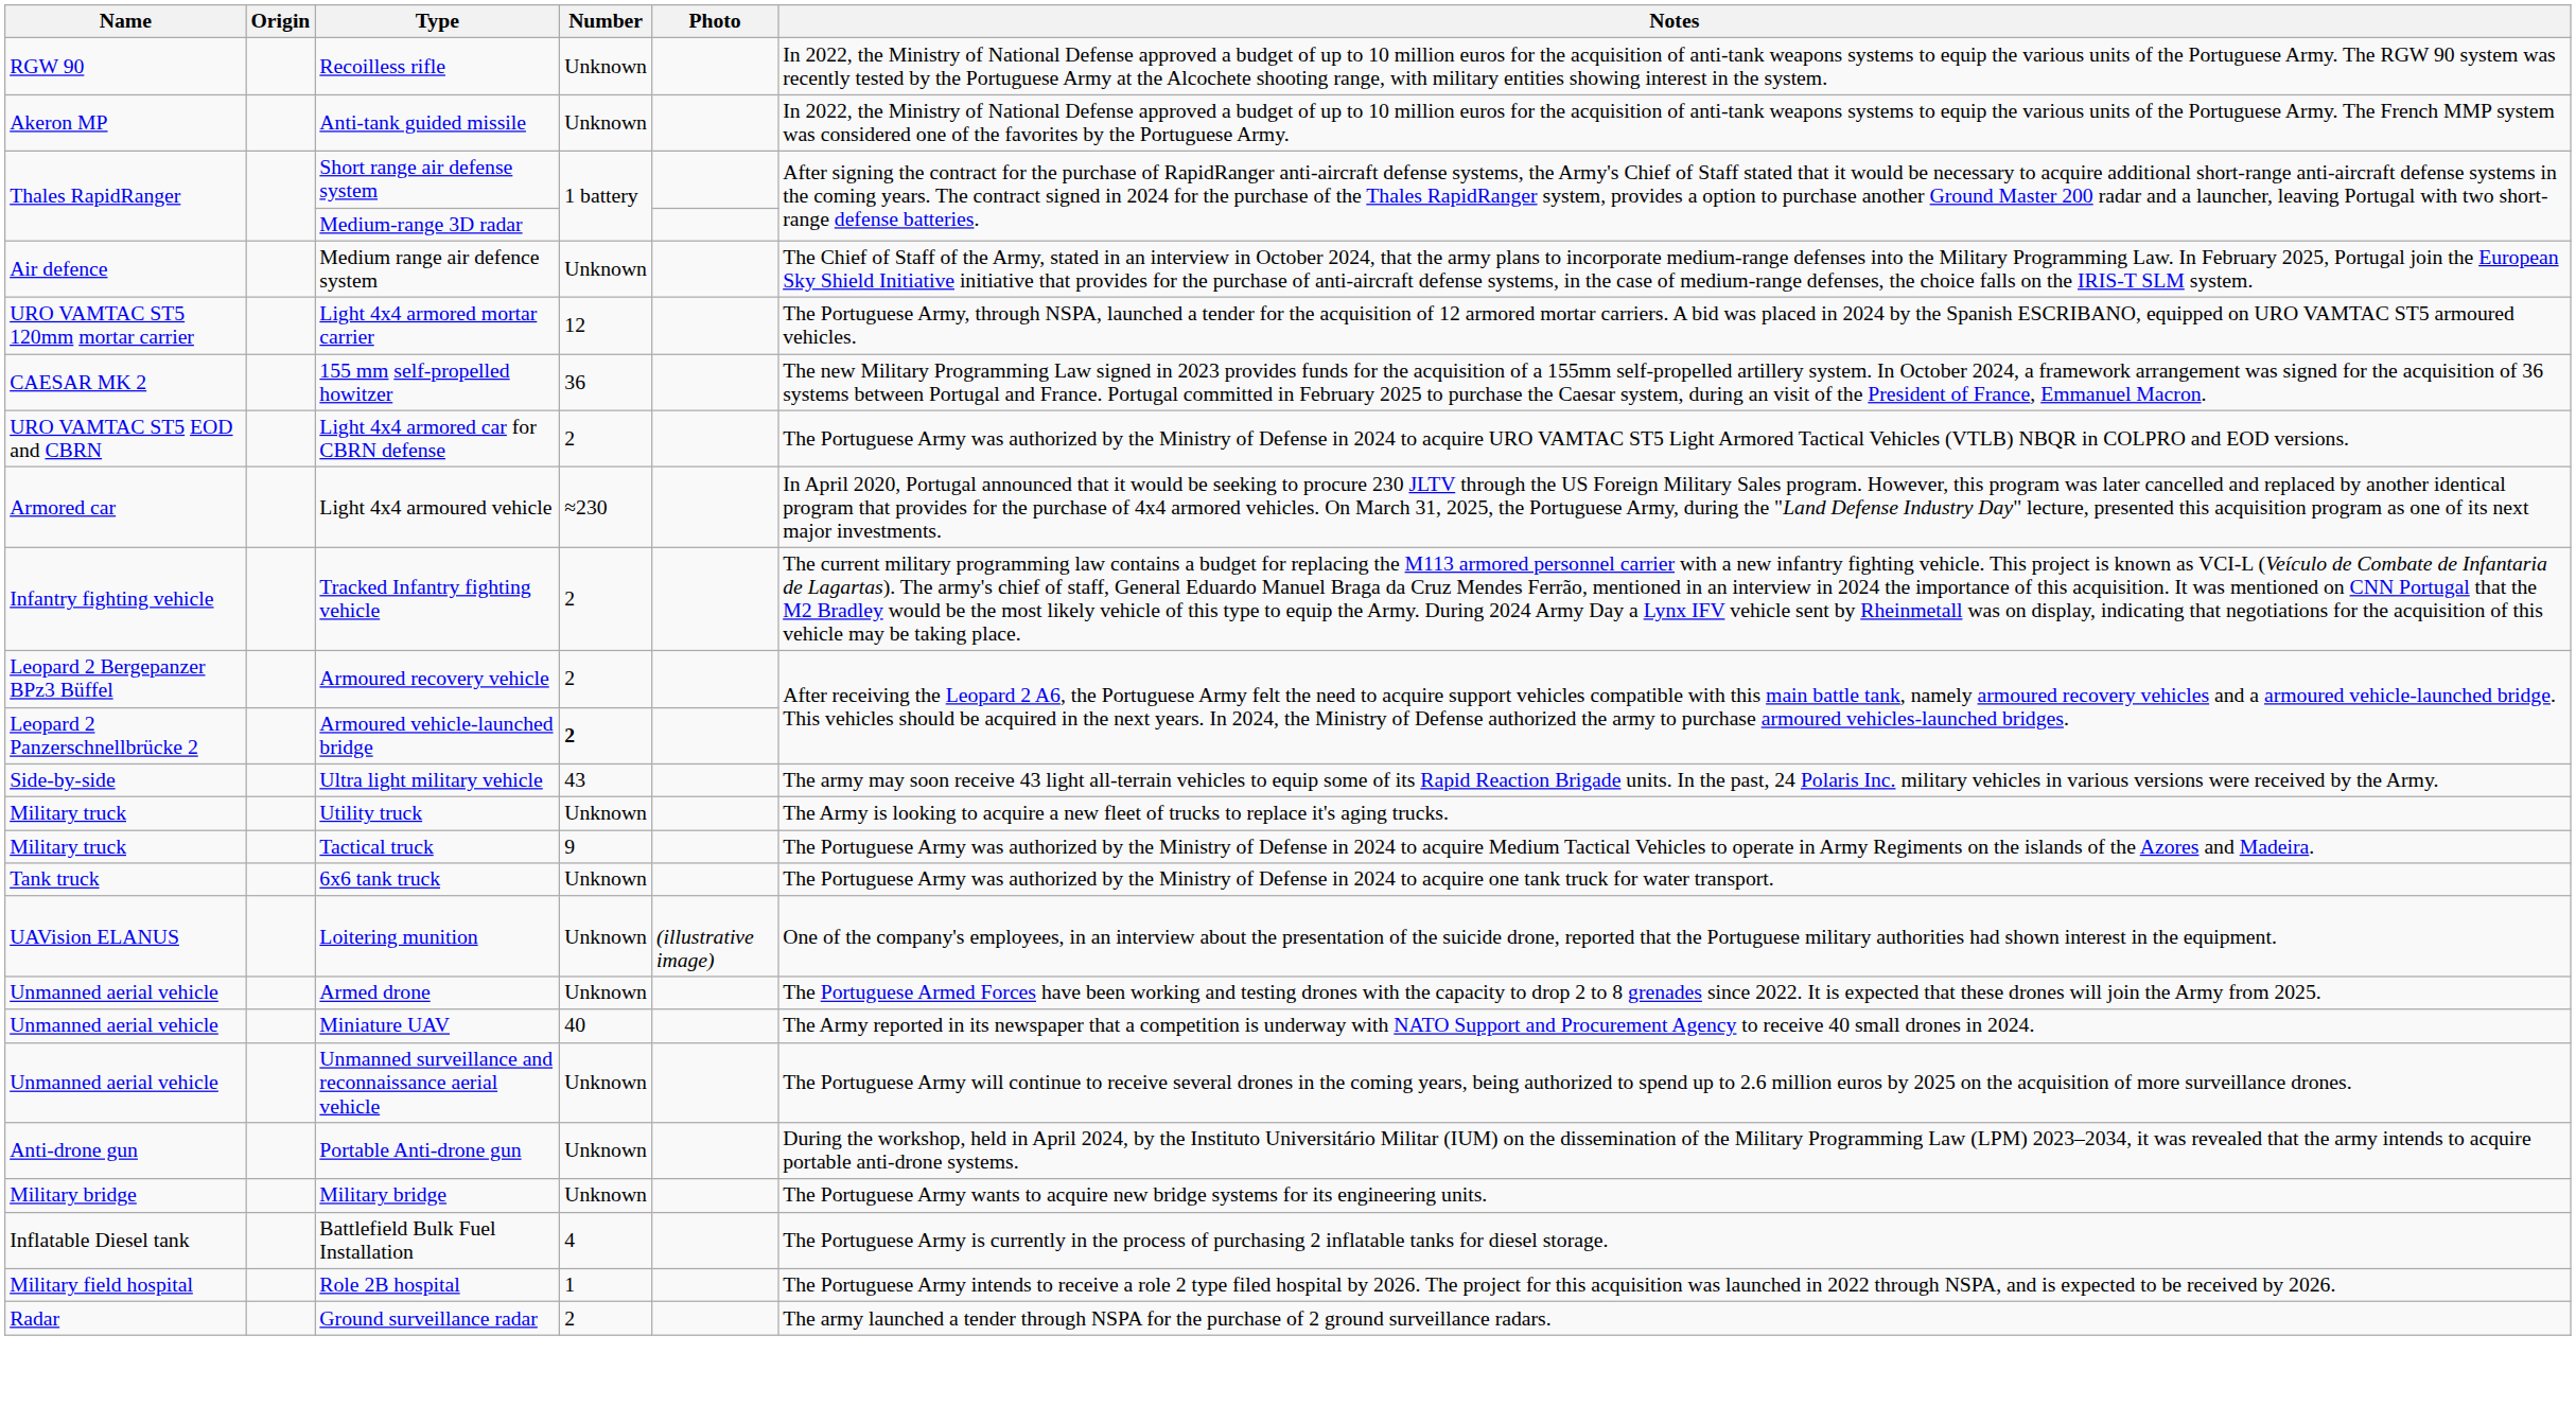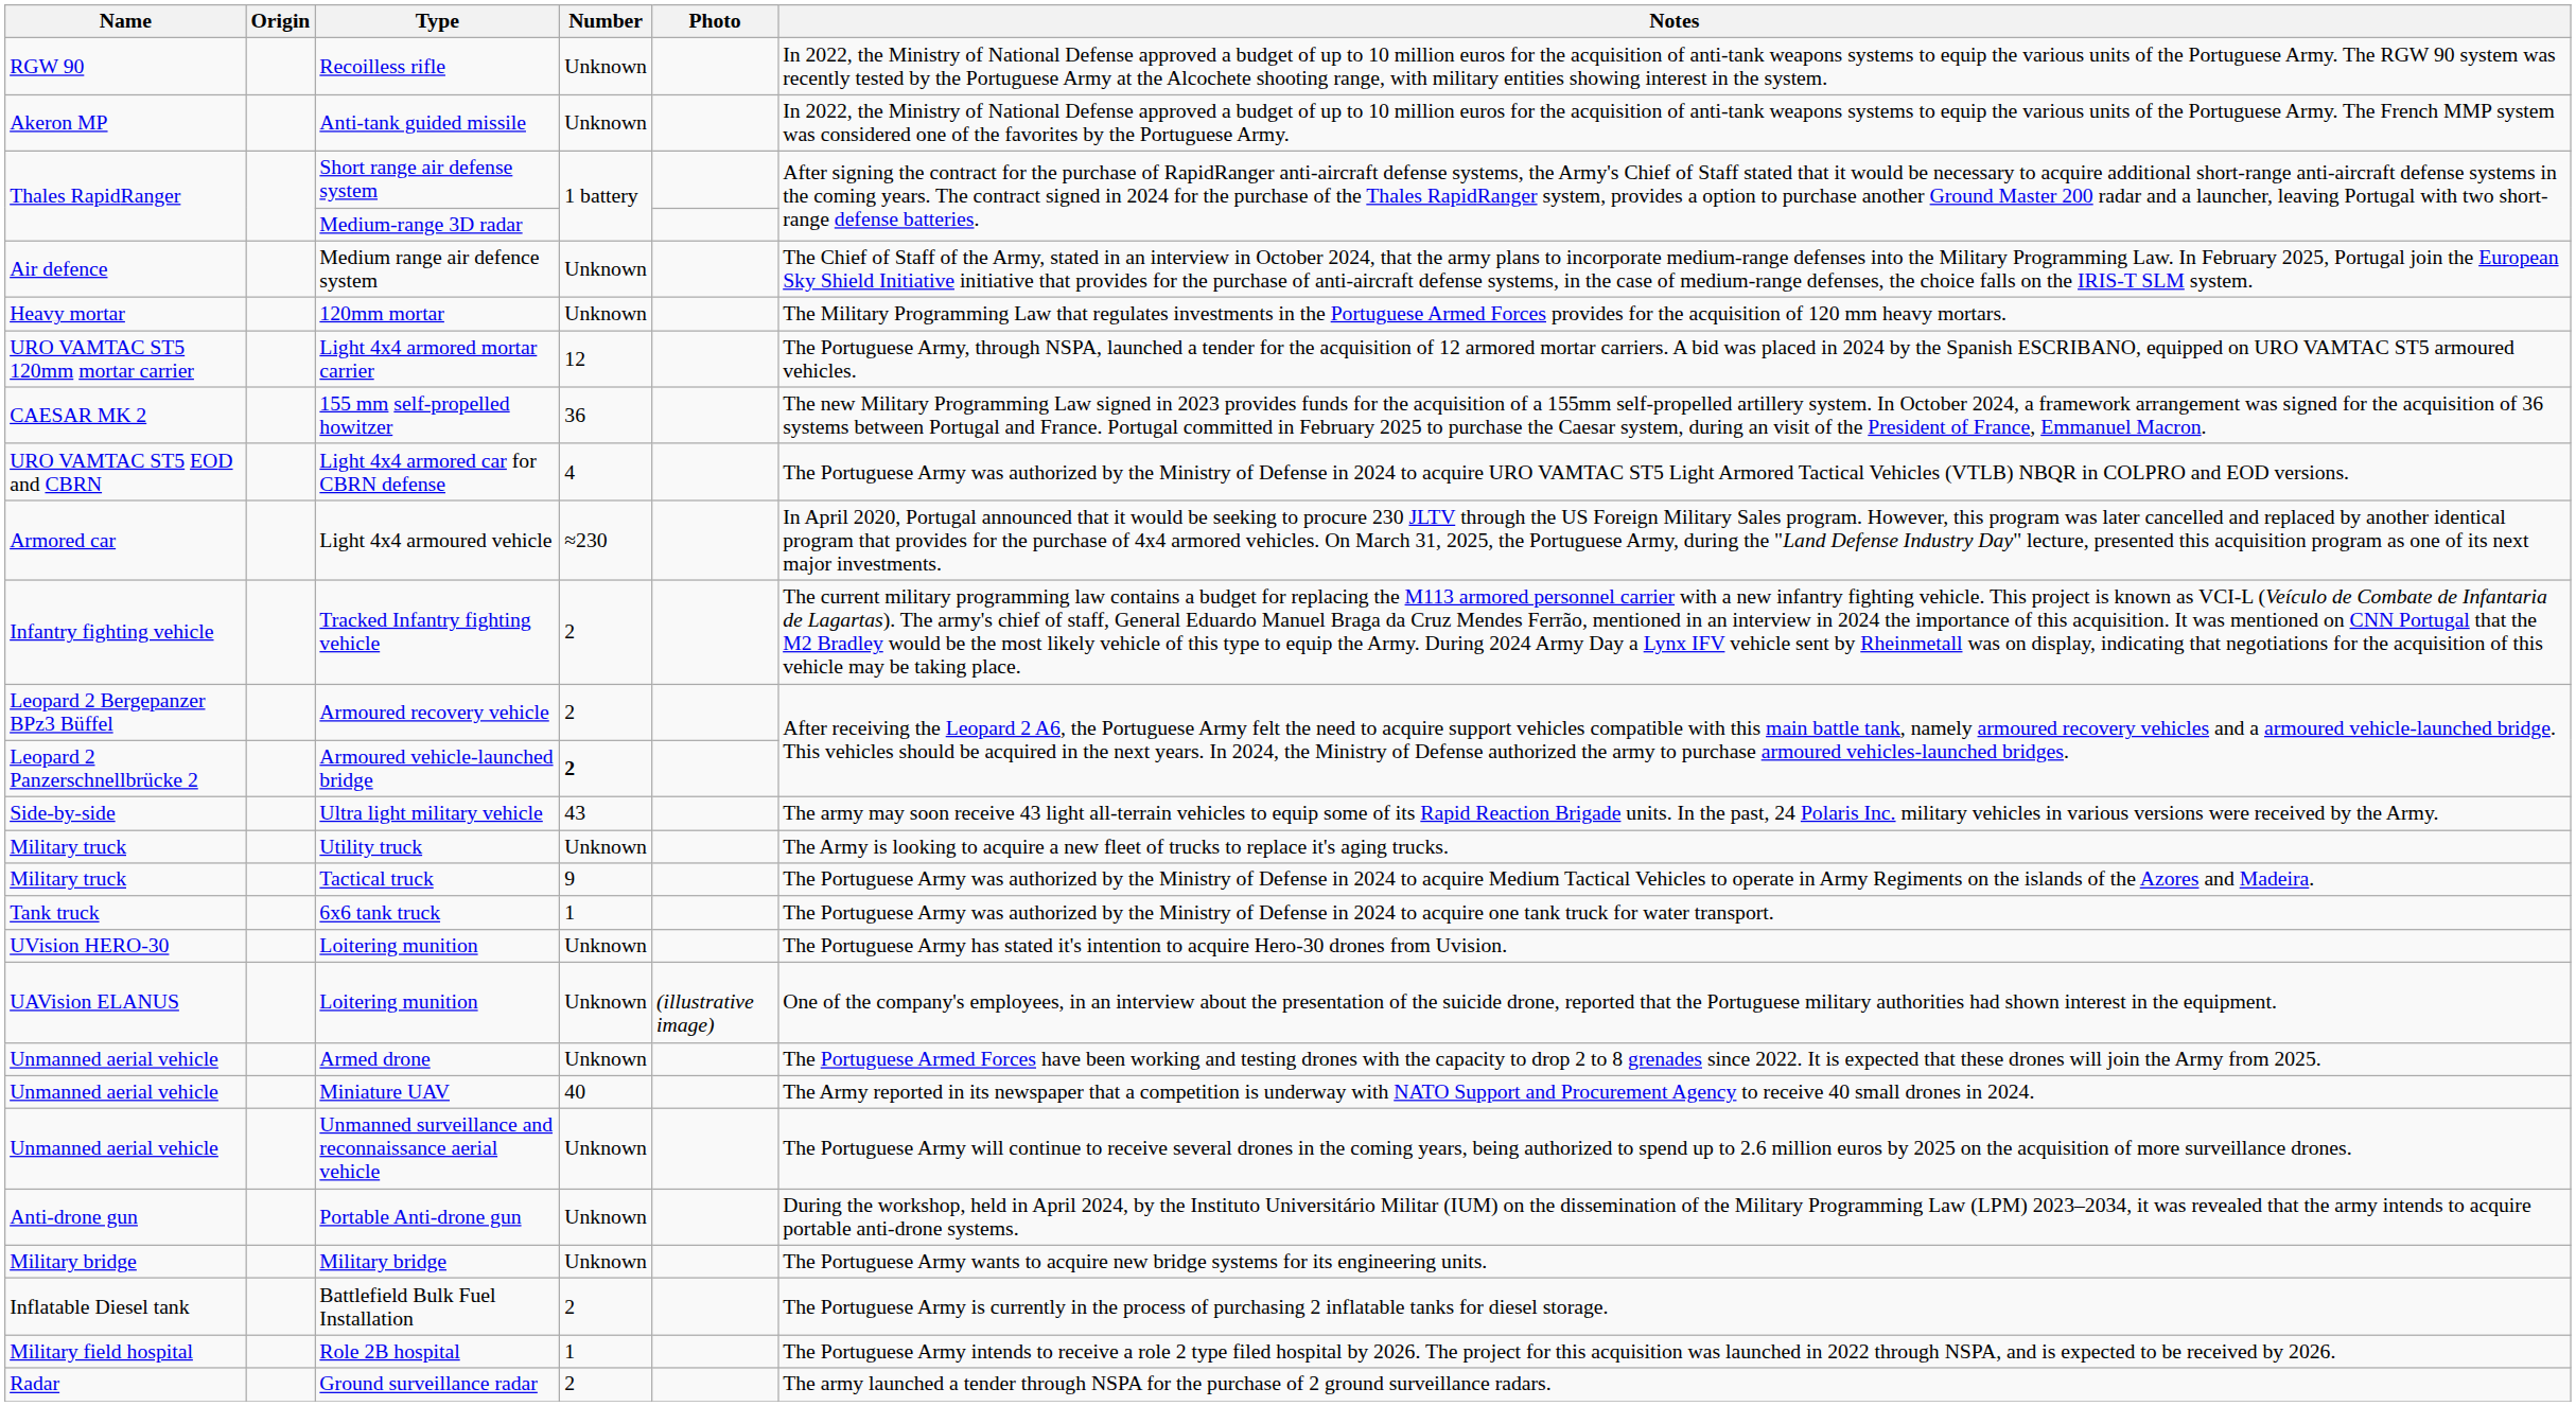+ row: Heavy mortar | 120mm mortar | Unknown | The Military Programming Law that regulates investments in the Portuguese Armed Forces provides for the acquisition of 120 mm heavy mortars.
Light 4x4 armored car for CBRN defense | Number: 2 -> 4
6x6 tank truck | Number: Unknown -> 1
+ row: UVision HERO-30 | Loitering munition | Unknown | The Portuguese Army has stated it's intention to acquire Hero-30 drones from Uvision.
Battlefield Bulk Fuel Installation | Number: 4 -> 2
